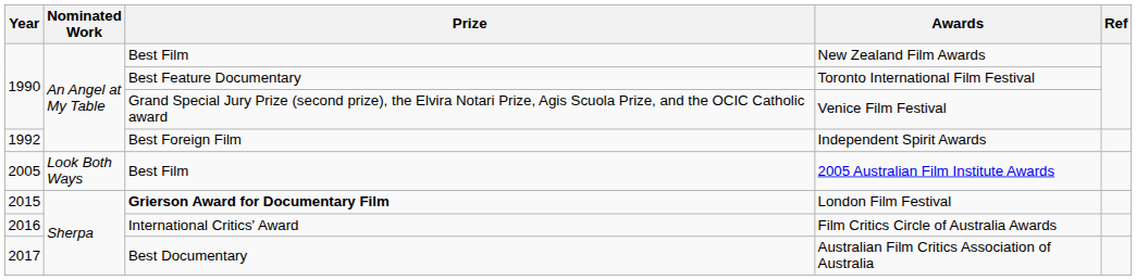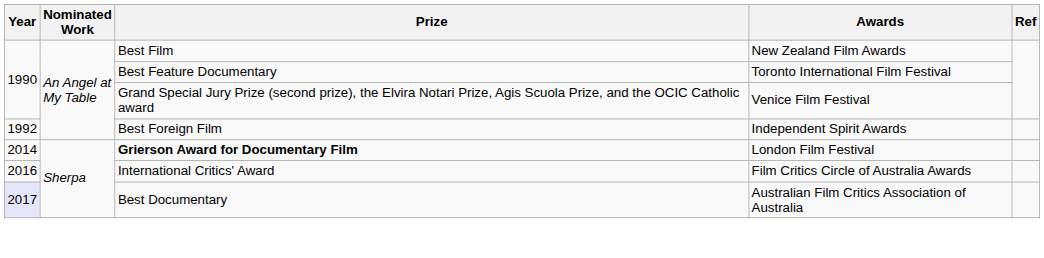- row: 2005 | Look Both Ways | Best Film | 2005 Australian Film Institute Awards
London Film Festival | Year: 2015 -> 2014
Australian Film Critics Association of Australia | Year: no background -> lavender background
